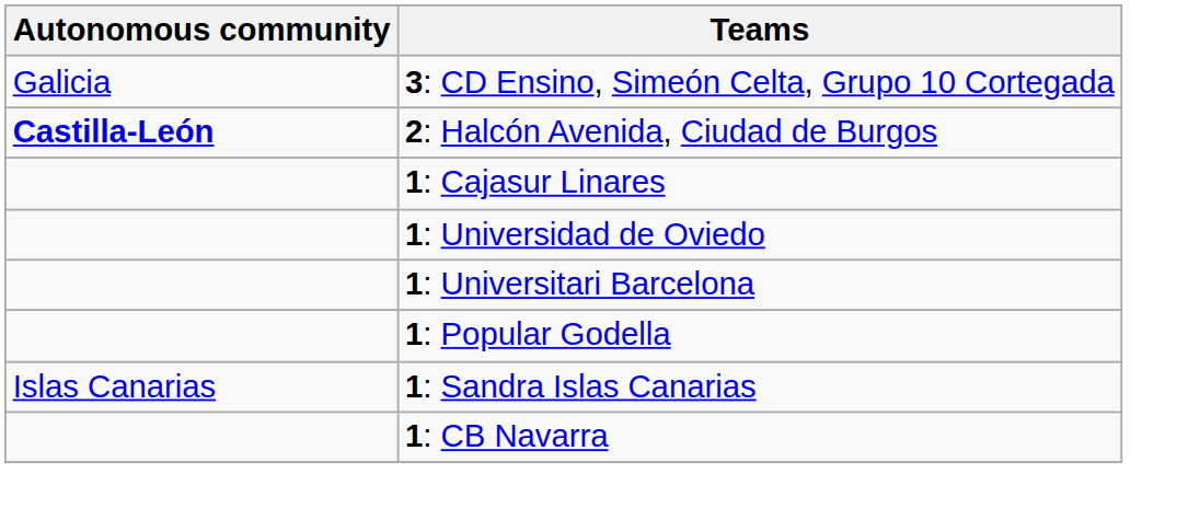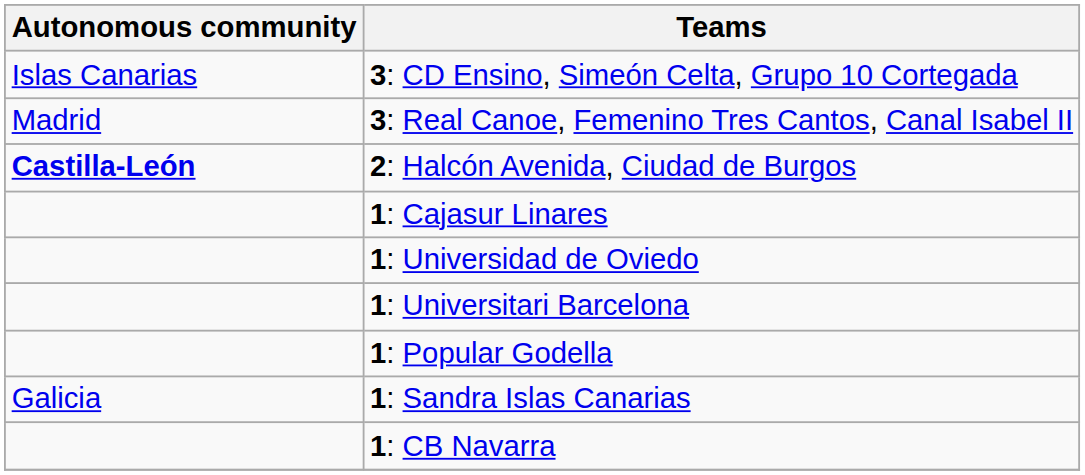3: CD Ensino, Simeón Celta, Grupo 10 Cortegada | Autonomous community: Galicia -> Islas Canarias
+ row: Madrid | 3: Real Canoe, Femenino Tres Cantos, Canal Isabel II
1: Sandra Islas Canarias | Autonomous community: Islas Canarias -> Galicia
